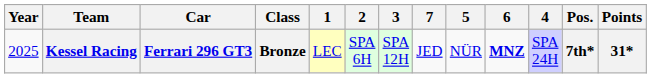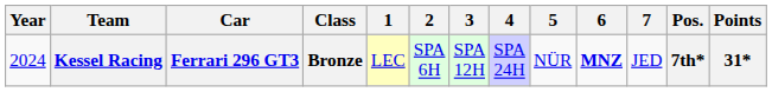columns swapped: 4 <-> 7
Kessel Racing | Year: 2025 -> 2024
